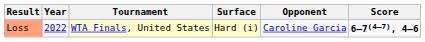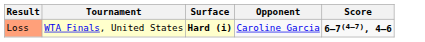- column: Year | 2022
Loss | Surface: normal -> bold
